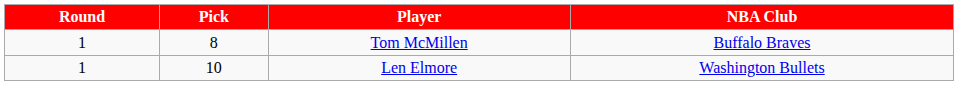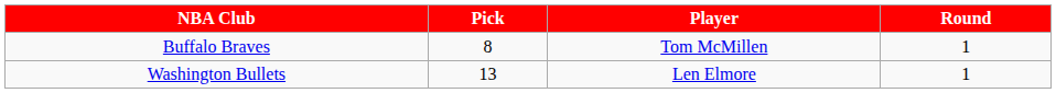columns swapped: Round <-> NBA Club
Len Elmore | Pick: 10 -> 13
